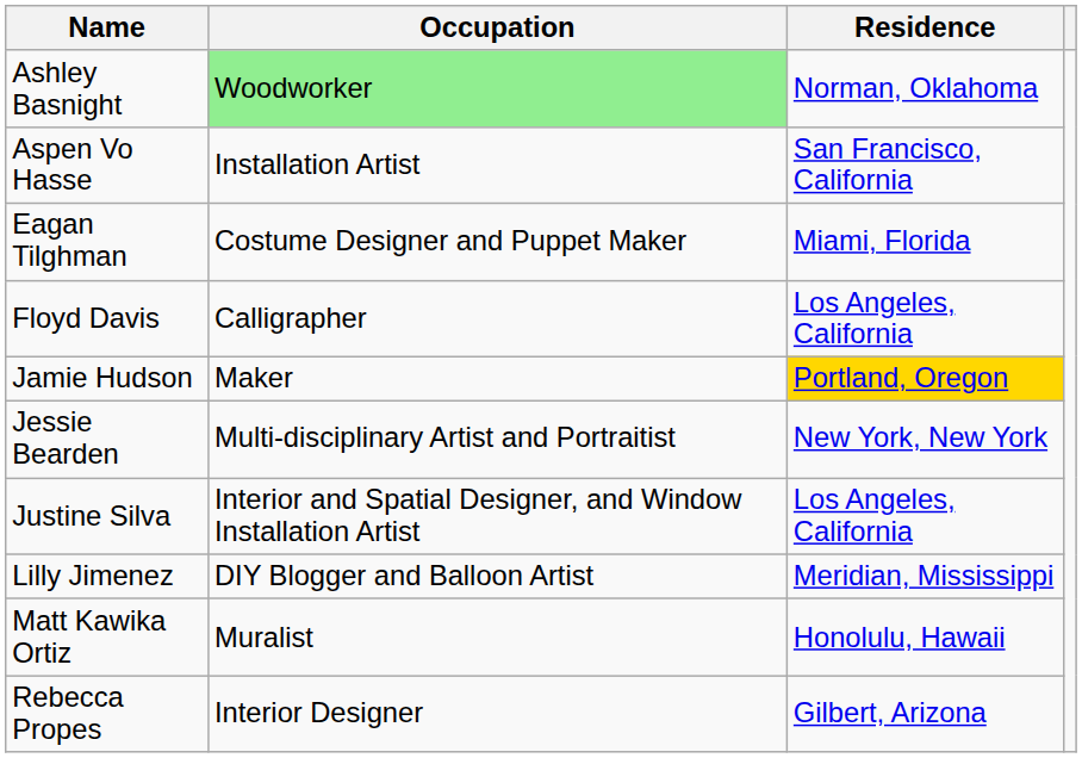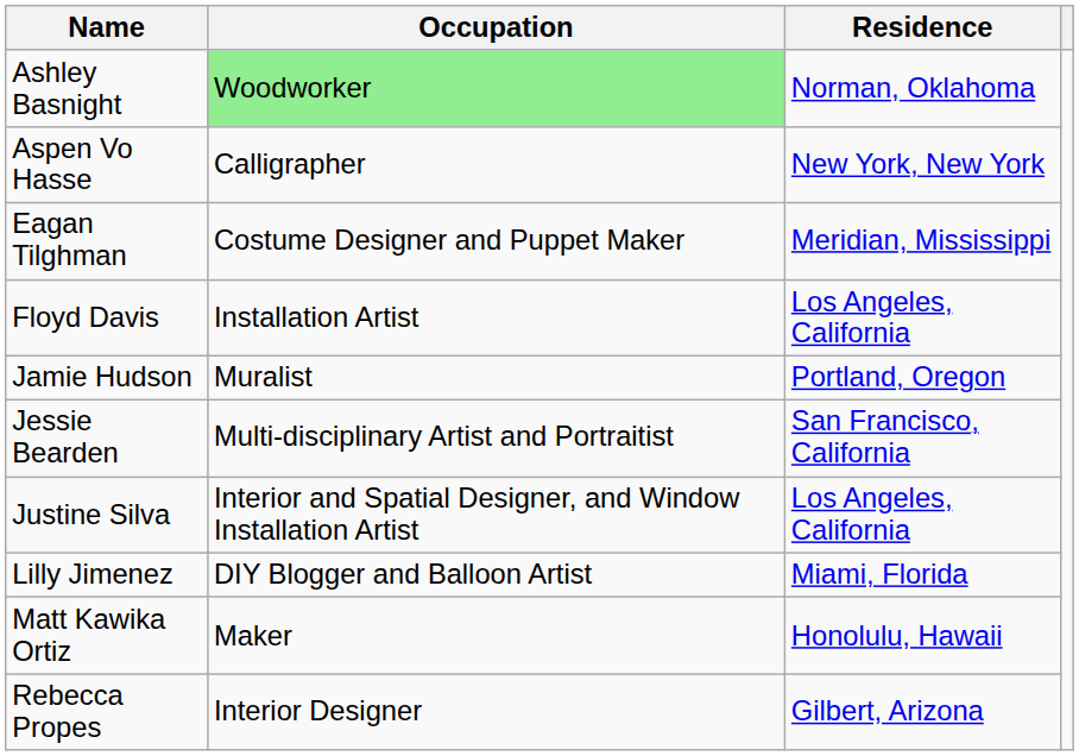Aspen Vo Hasse | Occupation: Installation Artist -> Calligrapher
Aspen Vo Hasse | Residence: San Francisco, California -> New York, New York
Eagan Tilghman | Residence: Miami, Florida -> Meridian, Mississippi
Floyd Davis | Occupation: Calligrapher -> Installation Artist
Jamie Hudson | Occupation: Maker -> Muralist
Jamie Hudson | Residence: gold background -> no background
Jessie Bearden | Residence: New York, New York -> San Francisco, California
Lilly Jimenez | Residence: Meridian, Mississippi -> Miami, Florida
Matt Kawika Ortiz | Occupation: Muralist -> Maker
